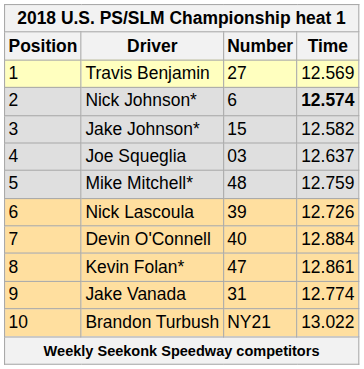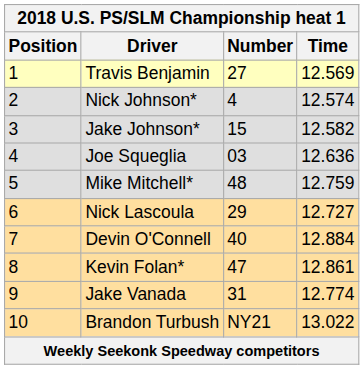Nick Johnson* | Number: 6 -> 4
Nick Johnson* | Time: bold -> normal
Joe Squeglia | Time: 12.637 -> 12.636
Nick Lascoula | Number: 39 -> 29
Nick Lascoula | Time: 12.726 -> 12.727
